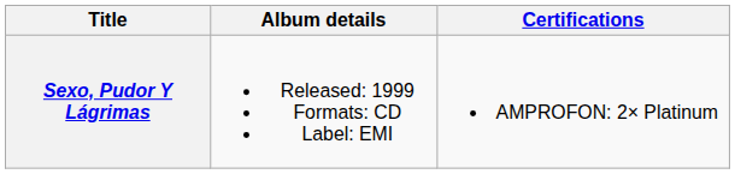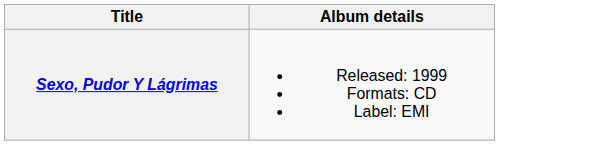- column: Certifications | AMPROFON: 2× Platinum
